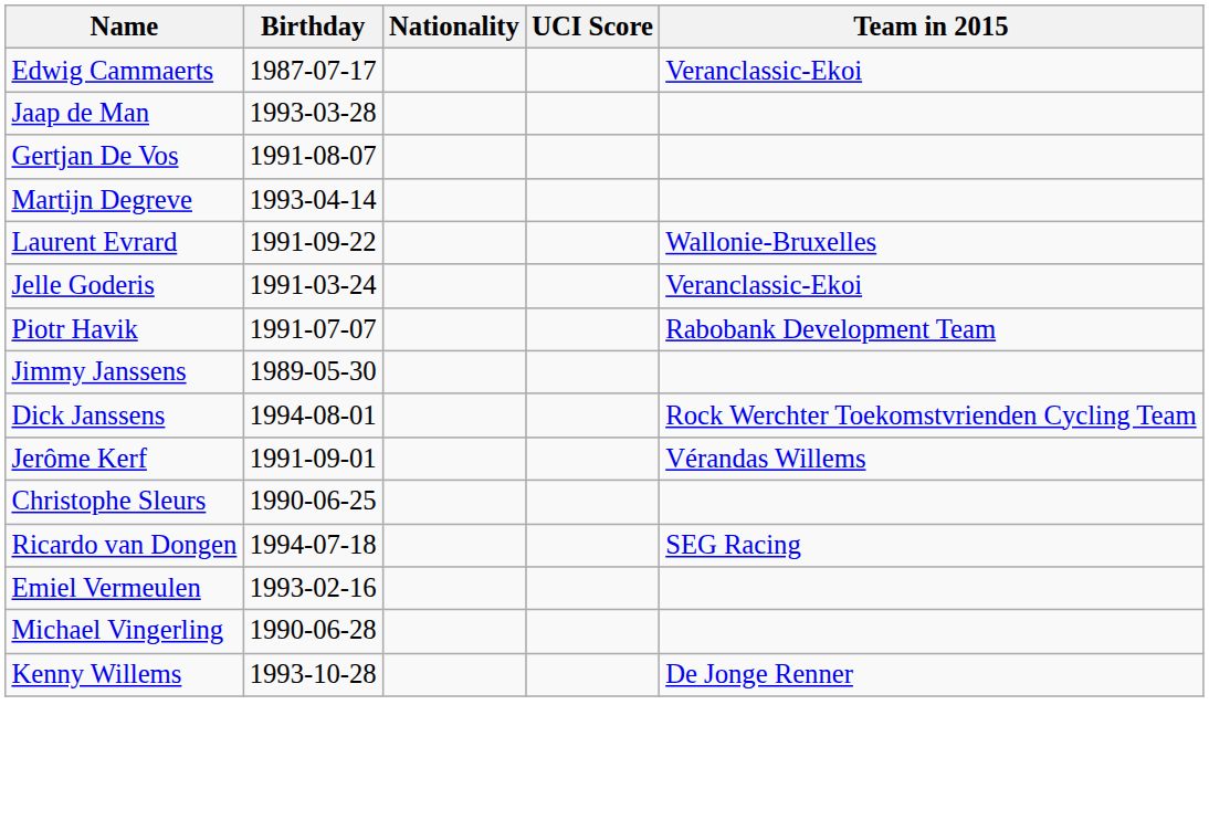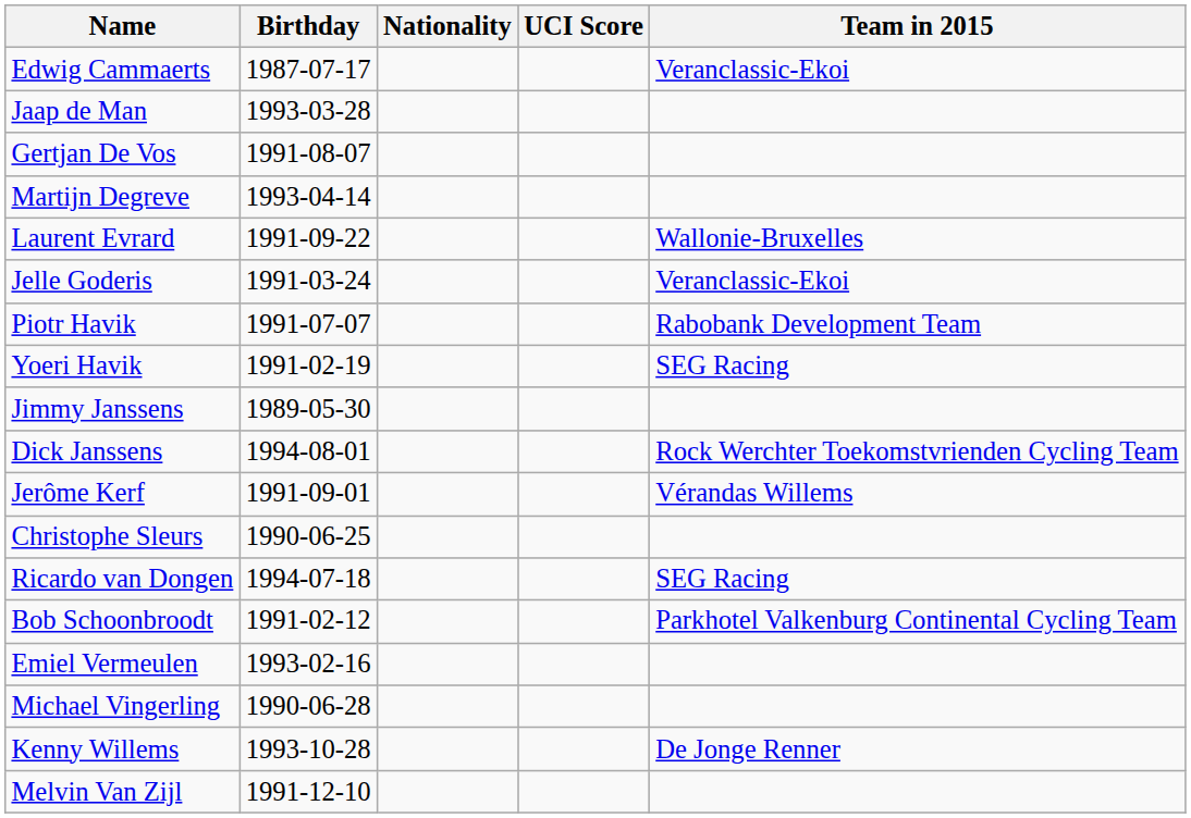+ row: Yoeri Havik | 1991-02-19 | SEG Racing
+ row: Bob Schoonbroodt | 1991-02-12 | Parkhotel Valkenburg Continental Cycling Team
+ row: Melvin Van Zijl | 1991-12-10
